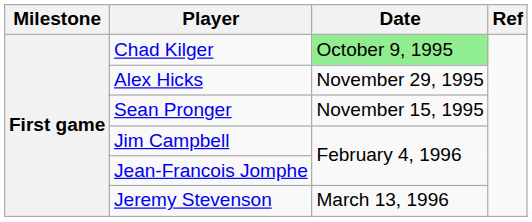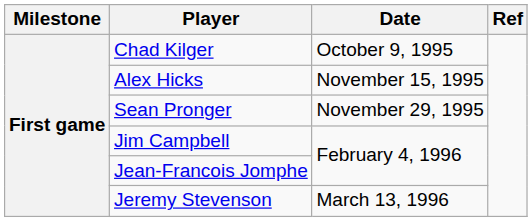Chad Kilger | Date: lightgreen background -> no background
Alex Hicks | Date: November 29, 1995 -> November 15, 1995
Sean Pronger | Date: November 15, 1995 -> November 29, 1995
